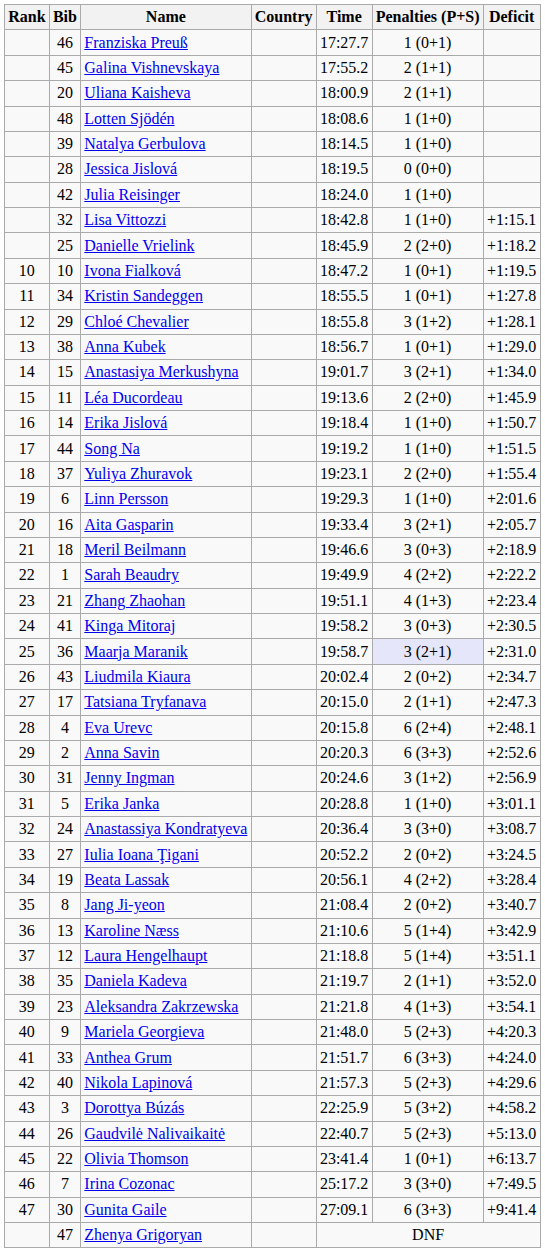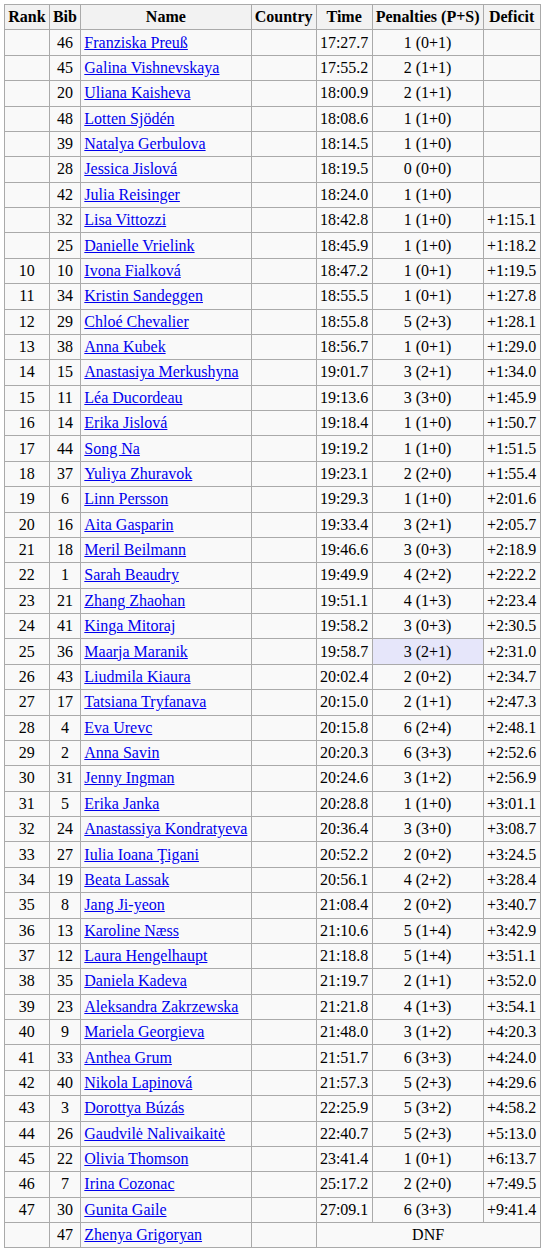Danielle Vrielink | Penalties (P+S): 2 (2+0) -> 1 (1+0)
Chloé Chevalier | Penalties (P+S): 3 (1+2) -> 5 (2+3)
Léa Ducordeau | Penalties (P+S): 2 (2+0) -> 3 (3+0)
Mariela Georgieva | Penalties (P+S): 5 (2+3) -> 3 (1+2)
Irina Cozonac | Penalties (P+S): 3 (3+0) -> 2 (2+0)
